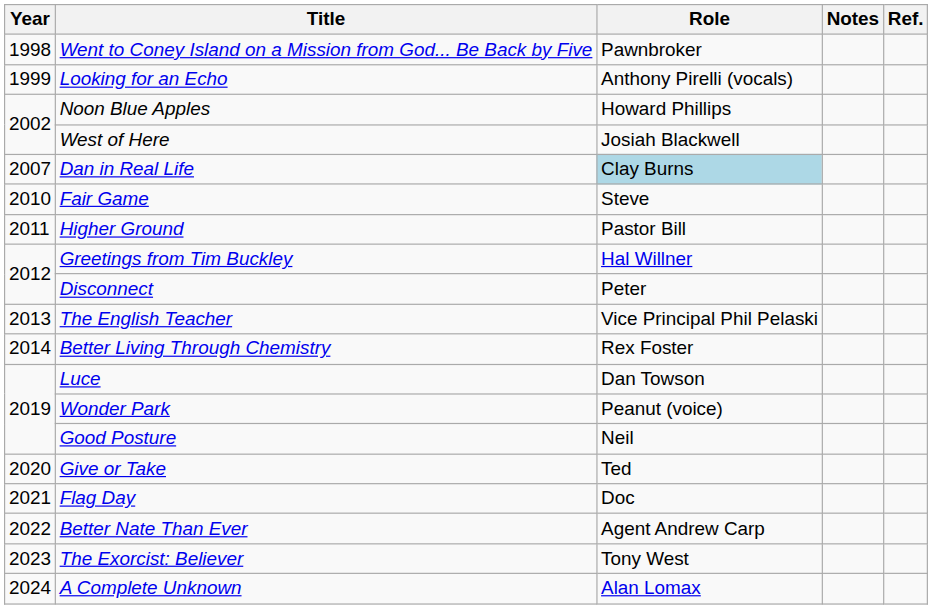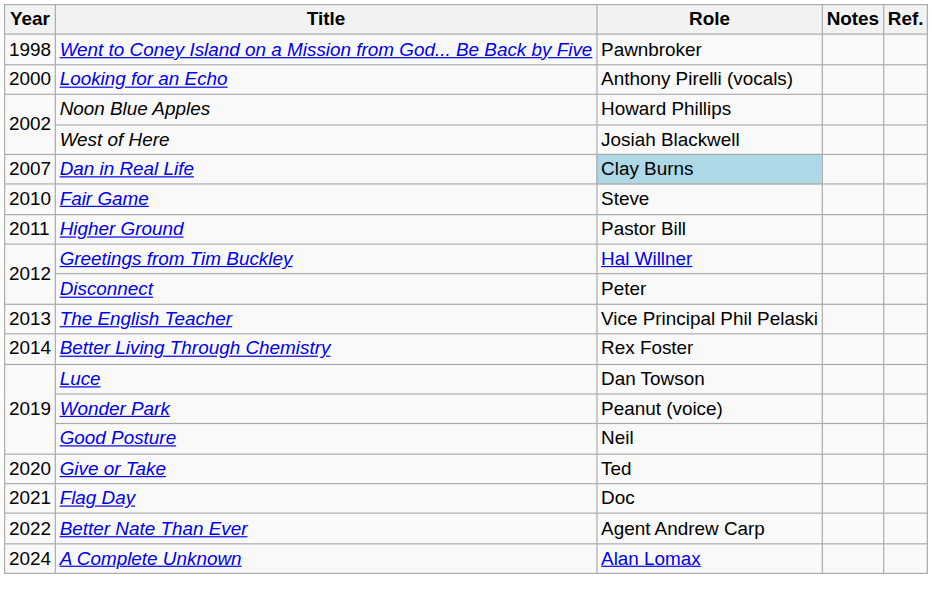Looking for an Echo | Year: 1999 -> 2000
- row: 2023 | The Exorcist: Believer | Tony West
